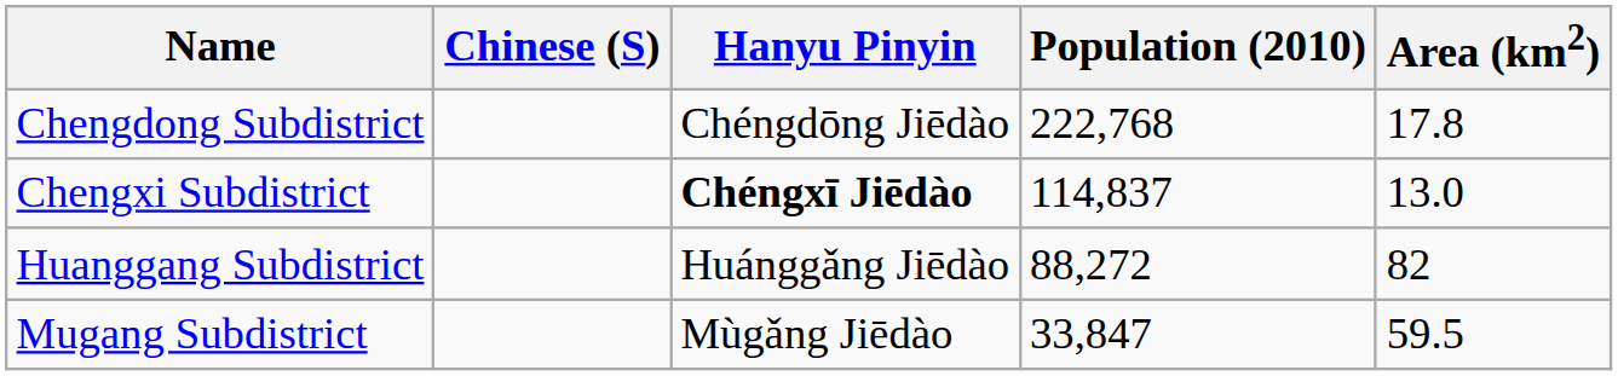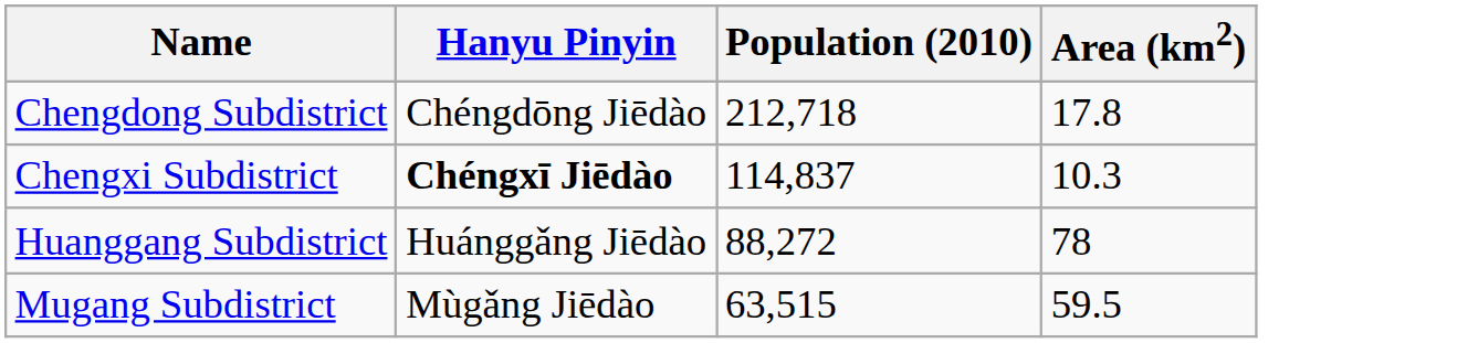- column: Chinese (S)
Chengdong Subdistrict | Population (2010): 222,768 -> 212,718
Chengxi Subdistrict | Area (km2): 13.0 -> 10.3
Huanggang Subdistrict | Area (km2): 82 -> 78
Mugang Subdistrict | Population (2010): 33,847 -> 63,515
